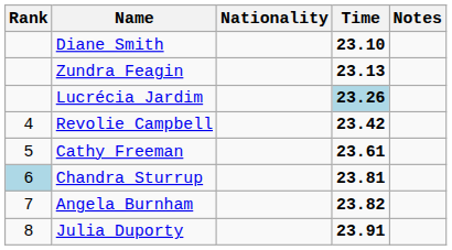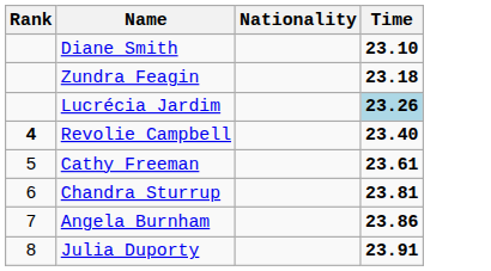- column: Notes
Zundra Feagin | Time: 23.13 -> 23.18
Revolie Campbell | Rank: normal -> bold
Revolie Campbell | Time: 23.42 -> 23.40
Chandra Sturrup | Rank: lightblue background -> no background
Angela Burnham | Time: 23.82 -> 23.86
